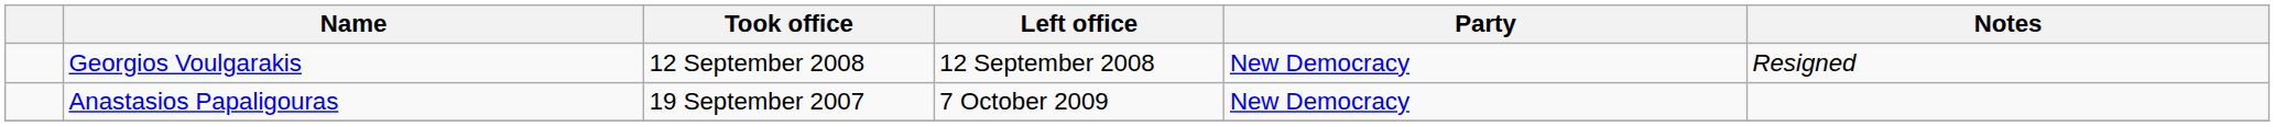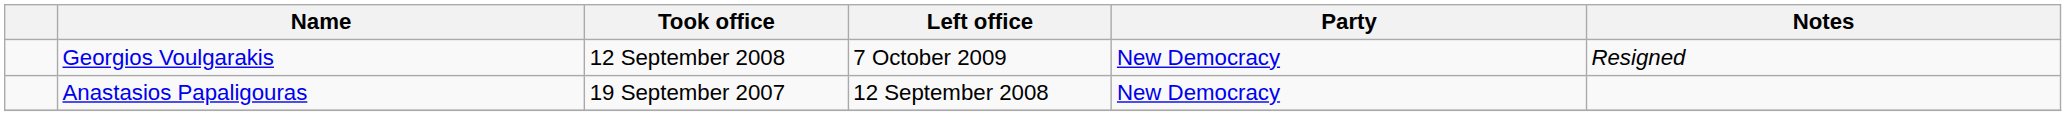Georgios Voulgarakis | Left office: 12 September 2008 -> 7 October 2009
Anastasios Papaligouras | Left office: 7 October 2009 -> 12 September 2008
